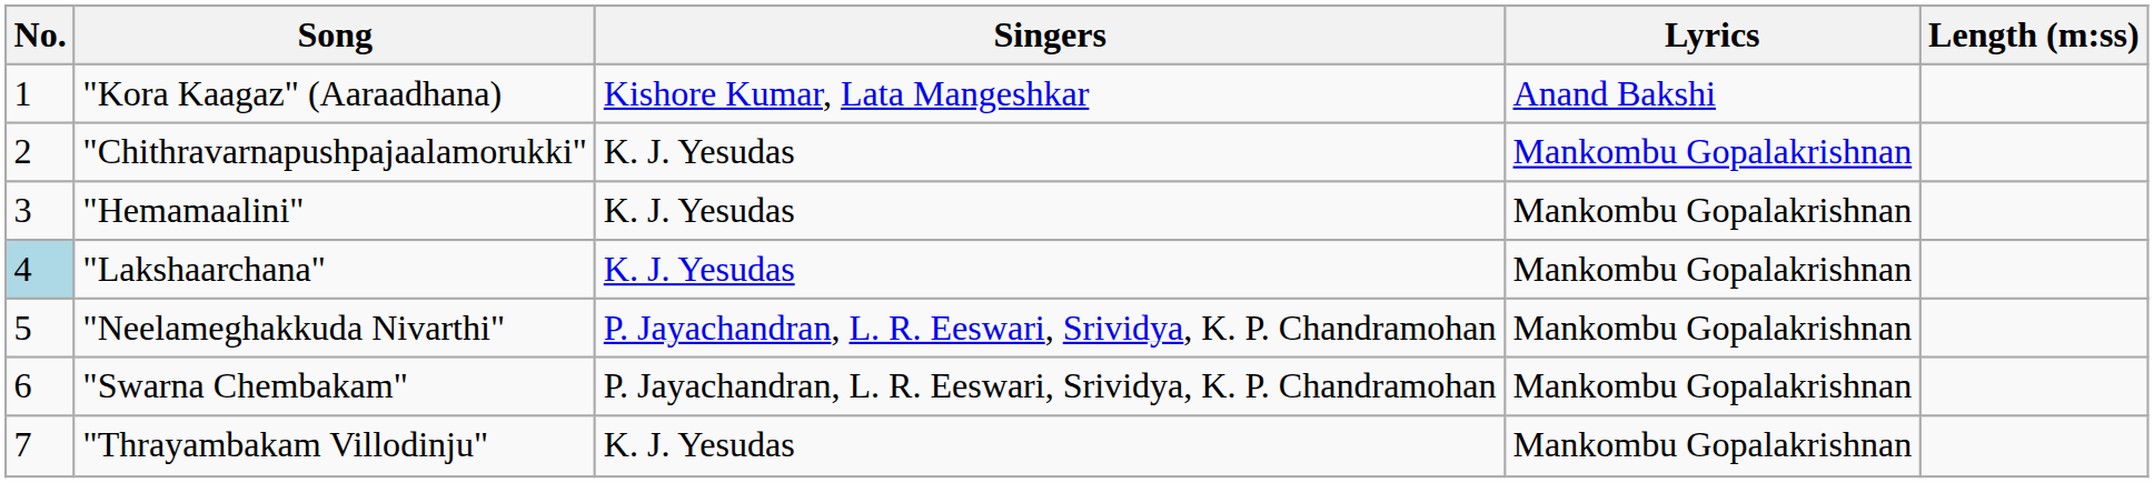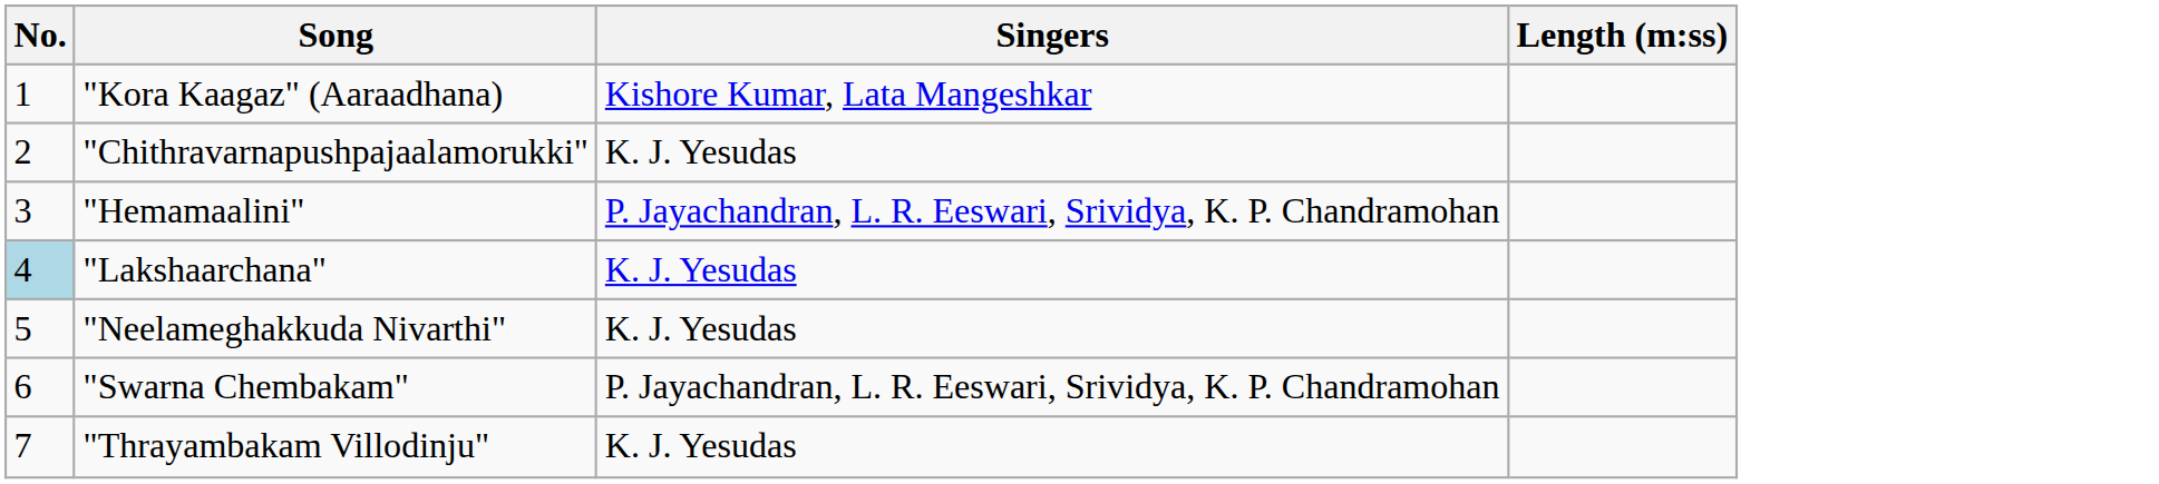- column: Lyrics | Anand Bakshi | Mankombu Gopalakrishnan | Mankombu Gopalakrishnan | Mankombu Gopalakrishnan | Mankombu Gopalakrishnan | Mankombu Gopalakrishnan | Mankombu Gopalakrishnan
"Hemamaalini" | Singers: K. J. Yesudas -> P. Jayachandran, L. R. Eeswari, Srividya, K. P. Chandramohan
"Neelameghakkuda Nivarthi" | Singers: P. Jayachandran, L. R. Eeswari, Srividya, K. P. Chandramohan -> K. J. Yesudas
